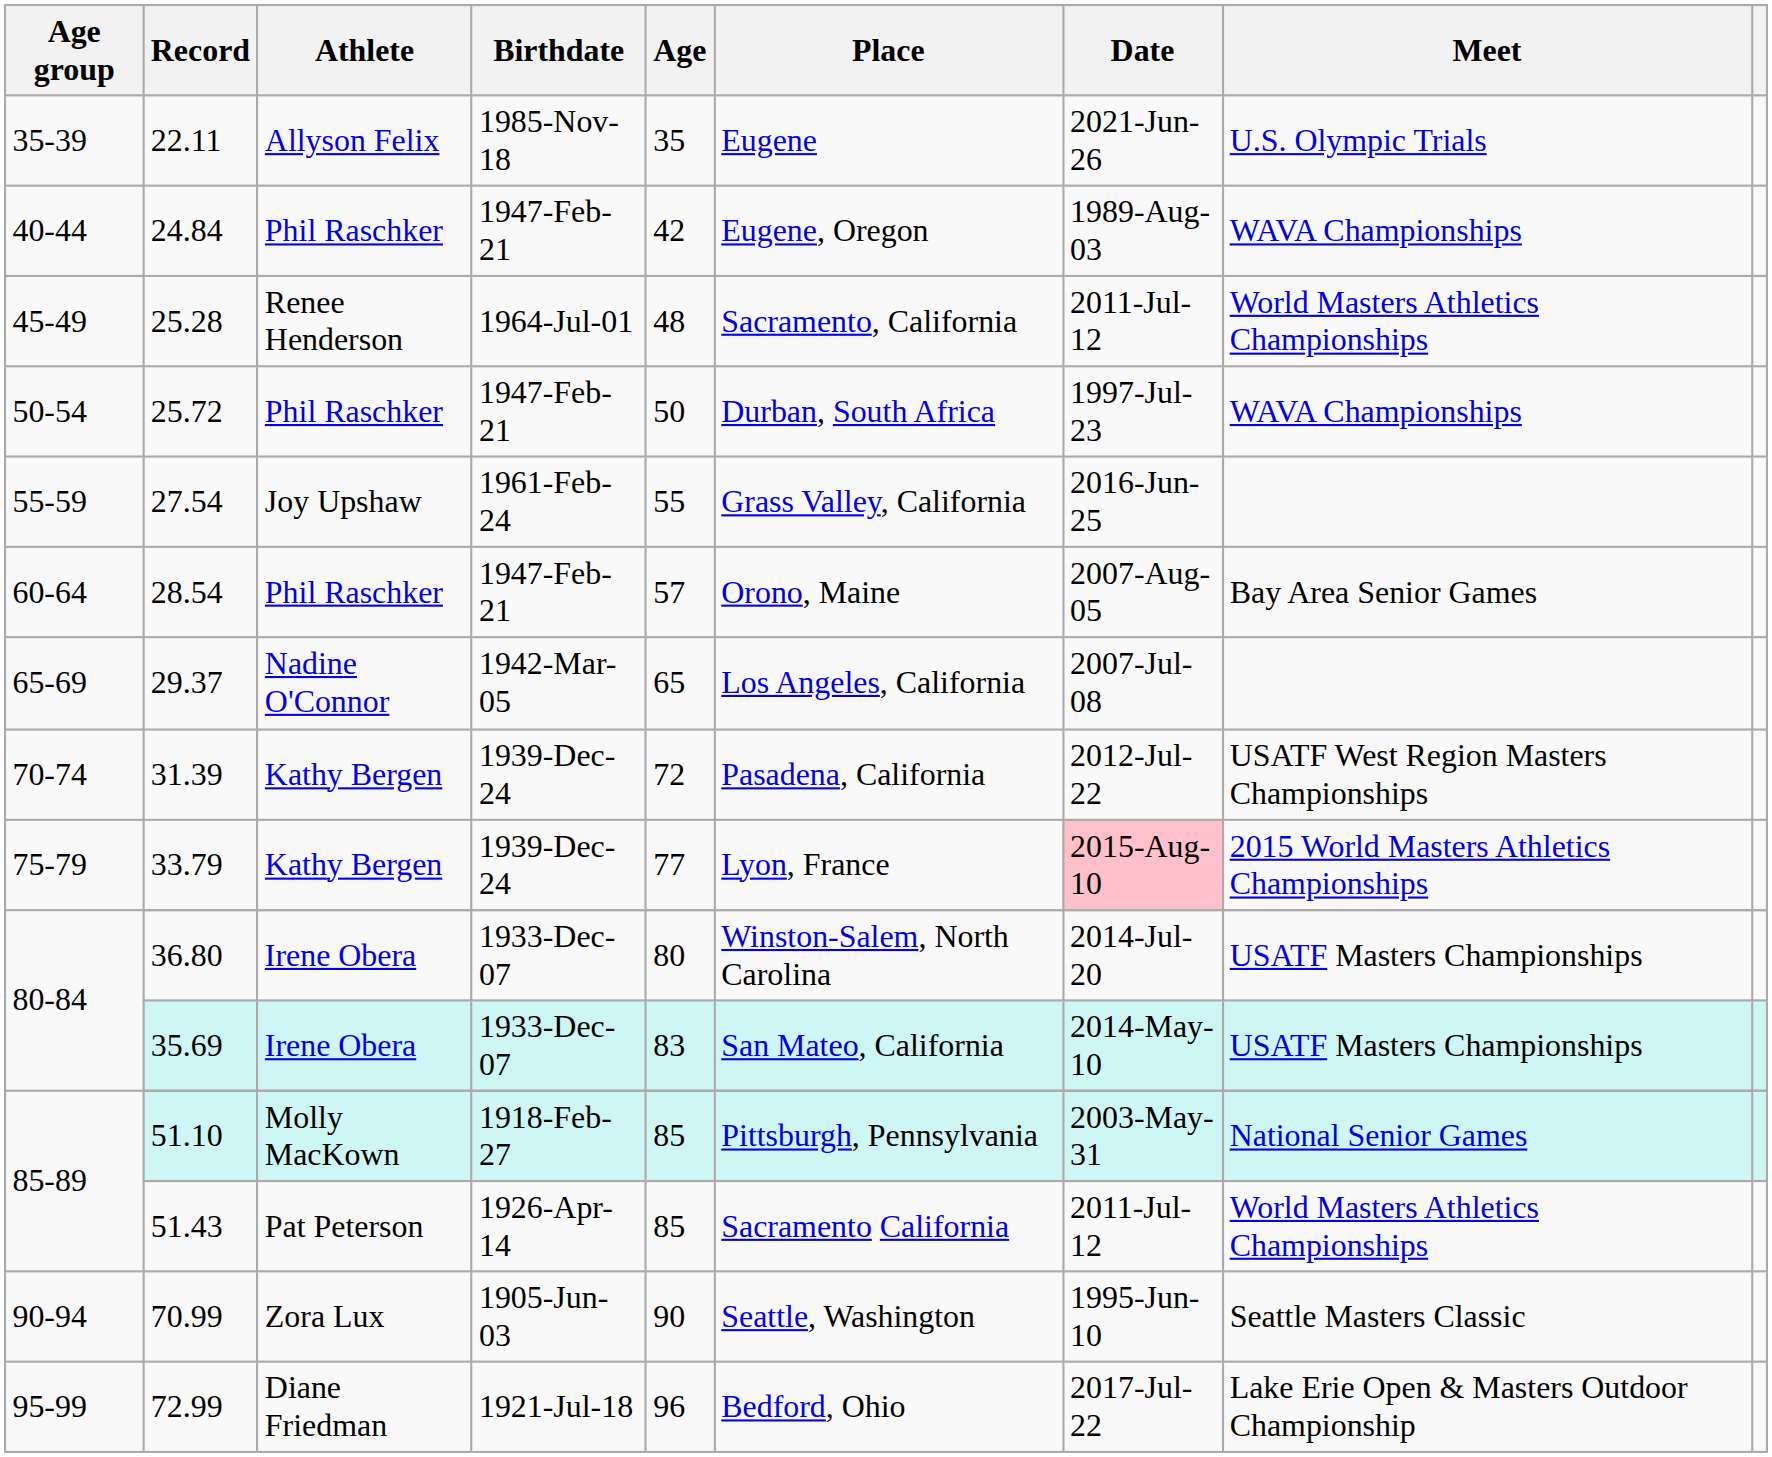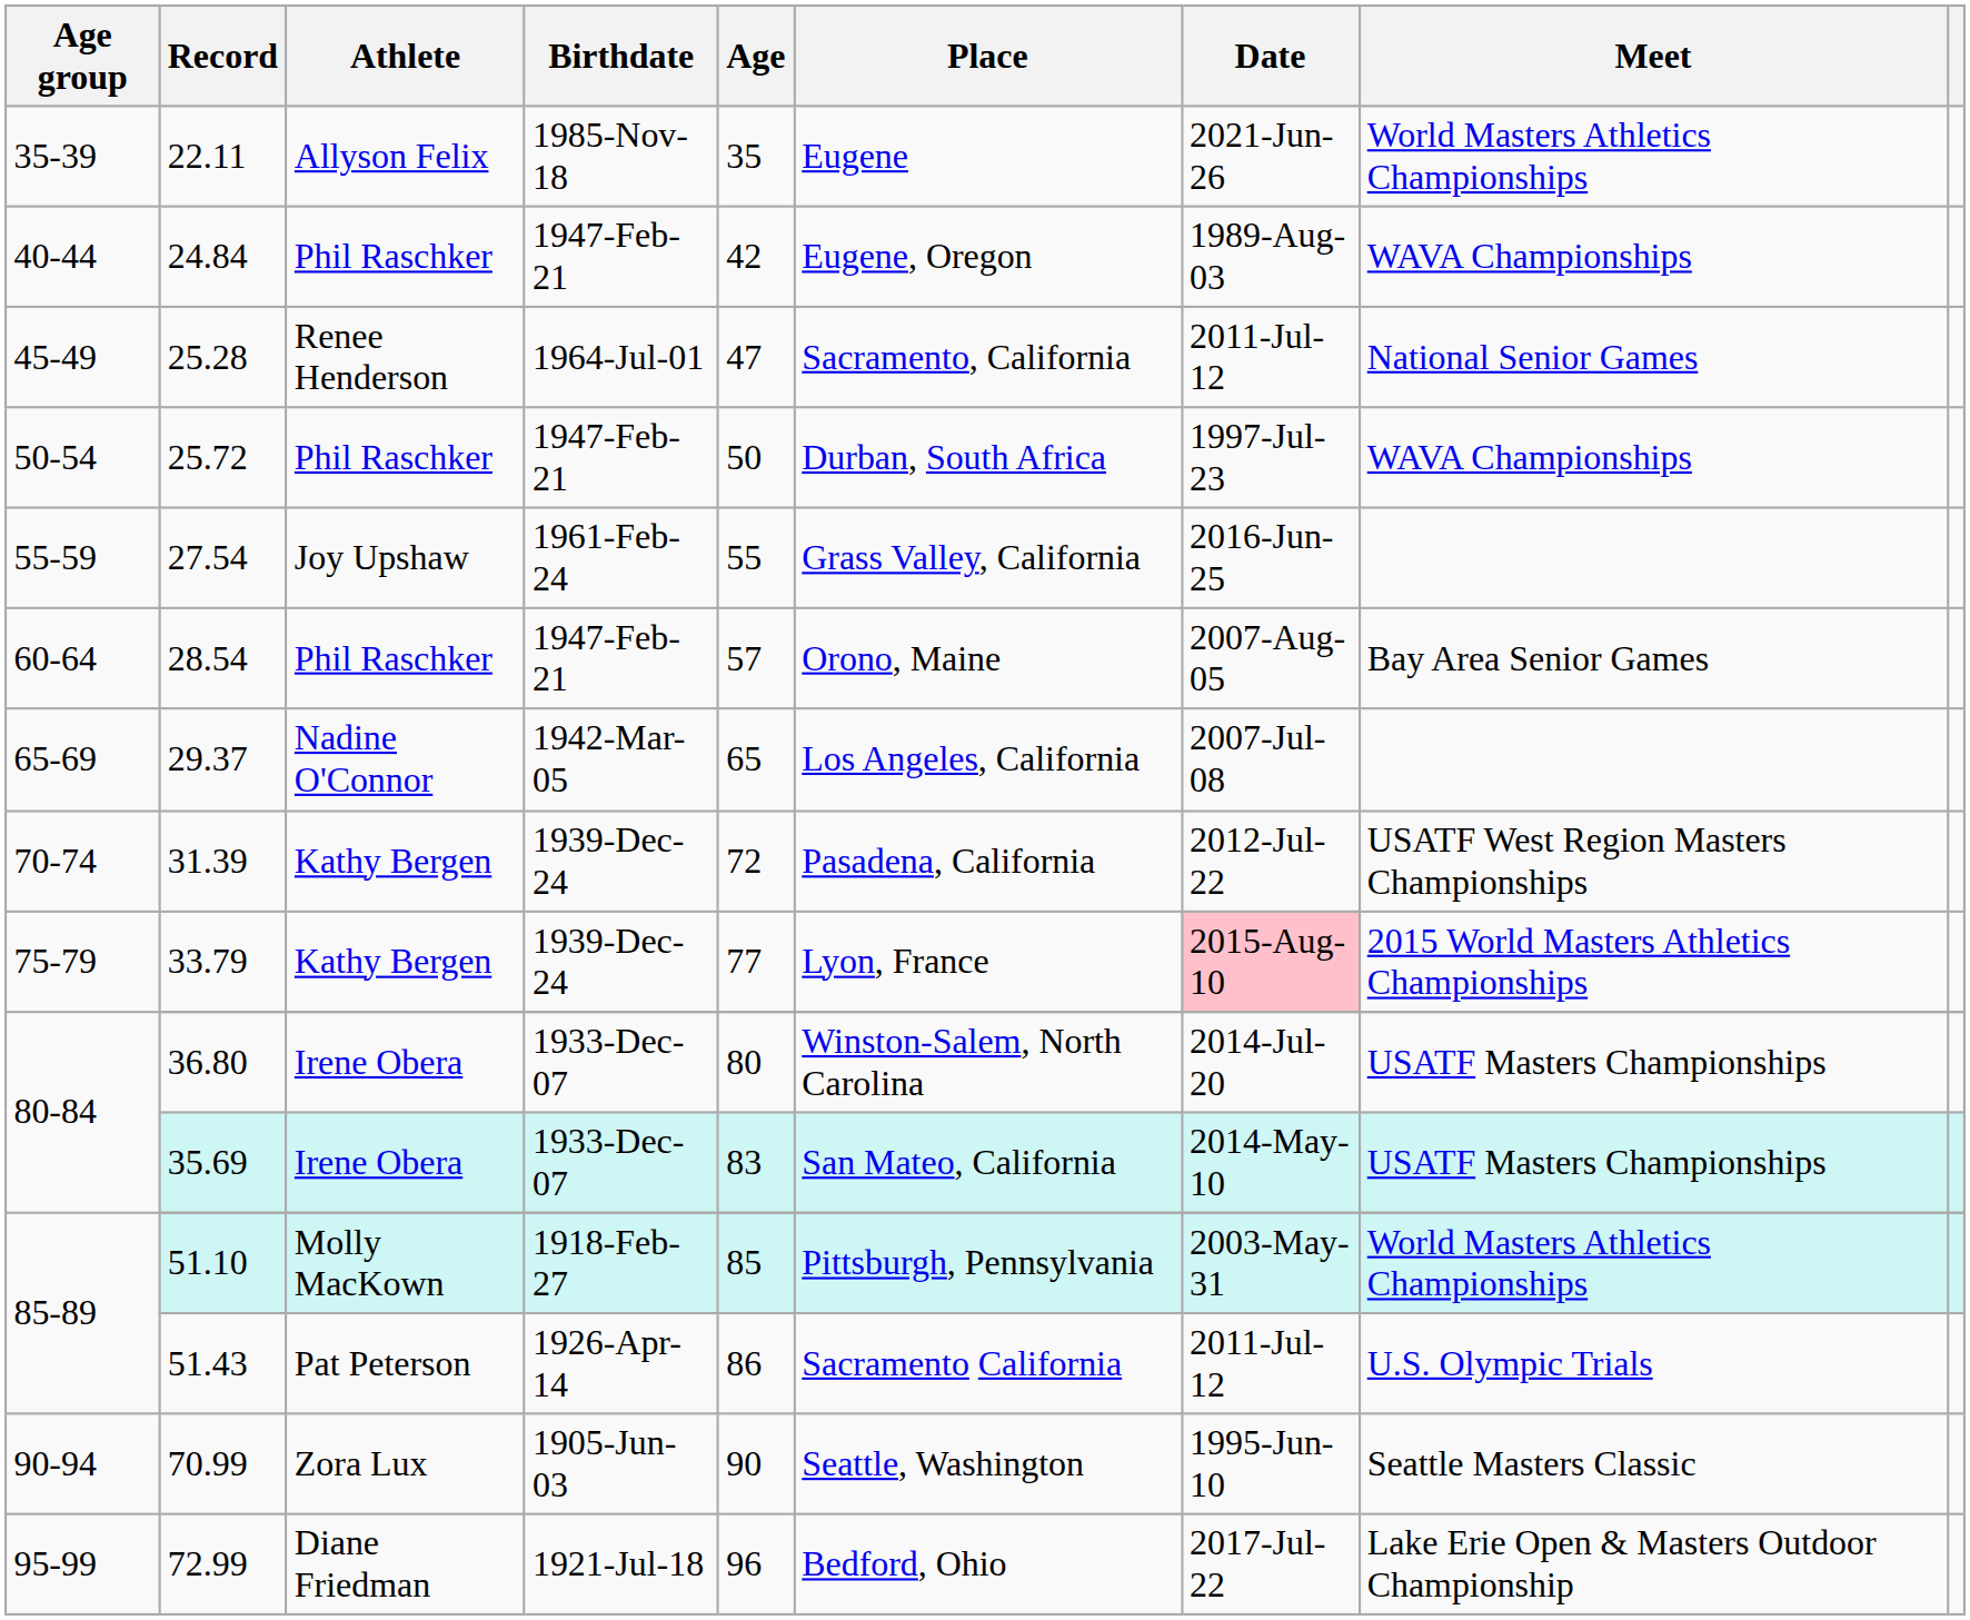22.11 | Meet: U.S. Olympic Trials -> World Masters Athletics Championships
25.28 | Age: 48 -> 47
25.28 | Meet: World Masters Athletics Championships -> National Senior Games
51.10 | Meet: National Senior Games -> World Masters Athletics Championships
51.43 | Age: 85 -> 86
51.43 | Meet: World Masters Athletics Championships -> U.S. Olympic Trials
